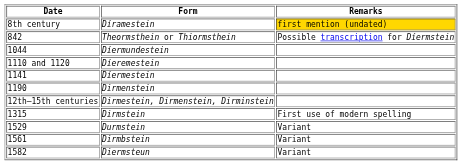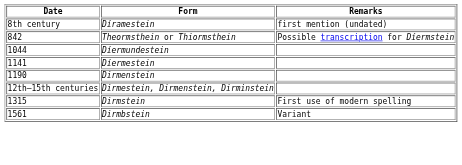Díramestein | Remarks: gold background -> no background
- row: 1110 and 1120 | Díeremestein
- row: 1529 | Durmstein | Variant
- row: 1582 | Diermsteun | Variant
